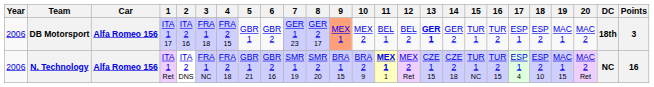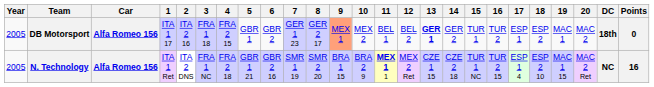DB Motorsport | Year: 2006 -> 2005
DB Motorsport | Points: 3 -> 0
N. Technology | Year: 2006 -> 2005
